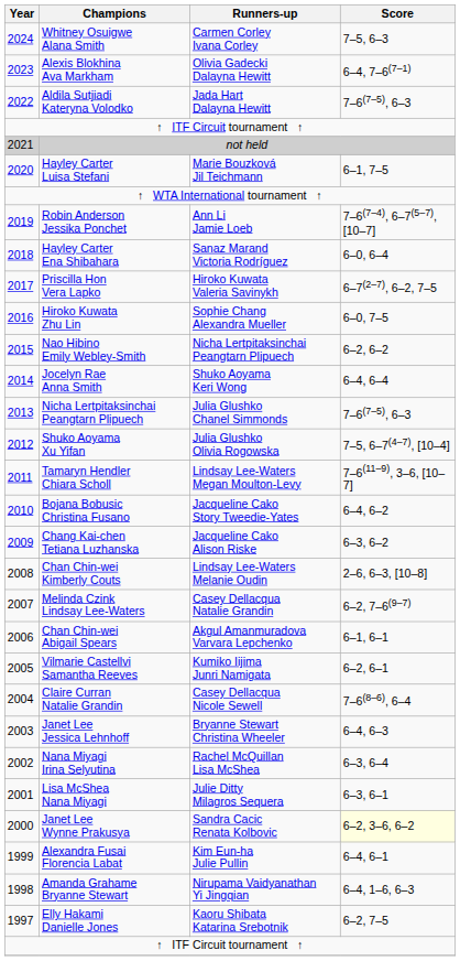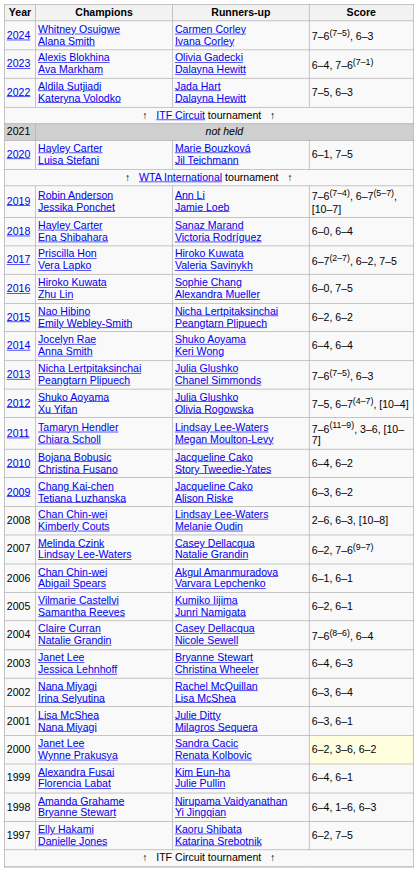Whitney Osuigwe Alana Smith | Score: 7–5, 6–3 -> 7–6(7–5), 6–3
Aldila Sutjiadi Kateryna Volodko | Score: 7–6(7–5), 6–3 -> 7–5, 6–3
